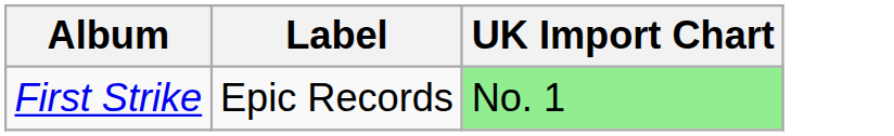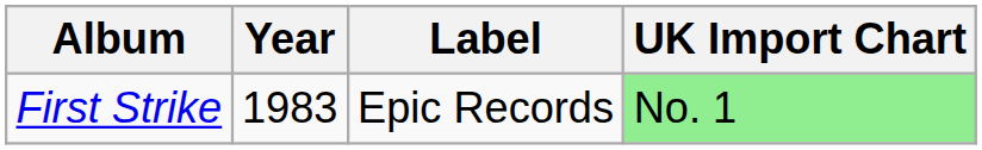+ column: Year | 1983
